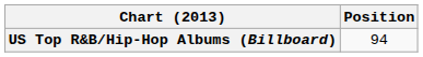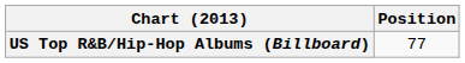US Top R&B/Hip-Hop Albums (Billboard) | Position: 94 -> 77
